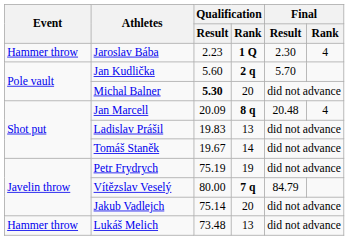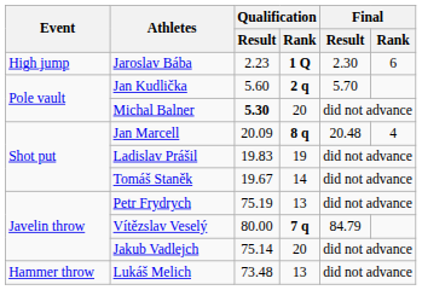Jaroslav Bába | Event: Hammer throw -> High jump
Jaroslav Bába | Final / Rank: 4 -> 6
Ladislav Prášil | Qualification / Rank: 13 -> 19
Petr Frydrych | Qualification / Rank: 19 -> 13
